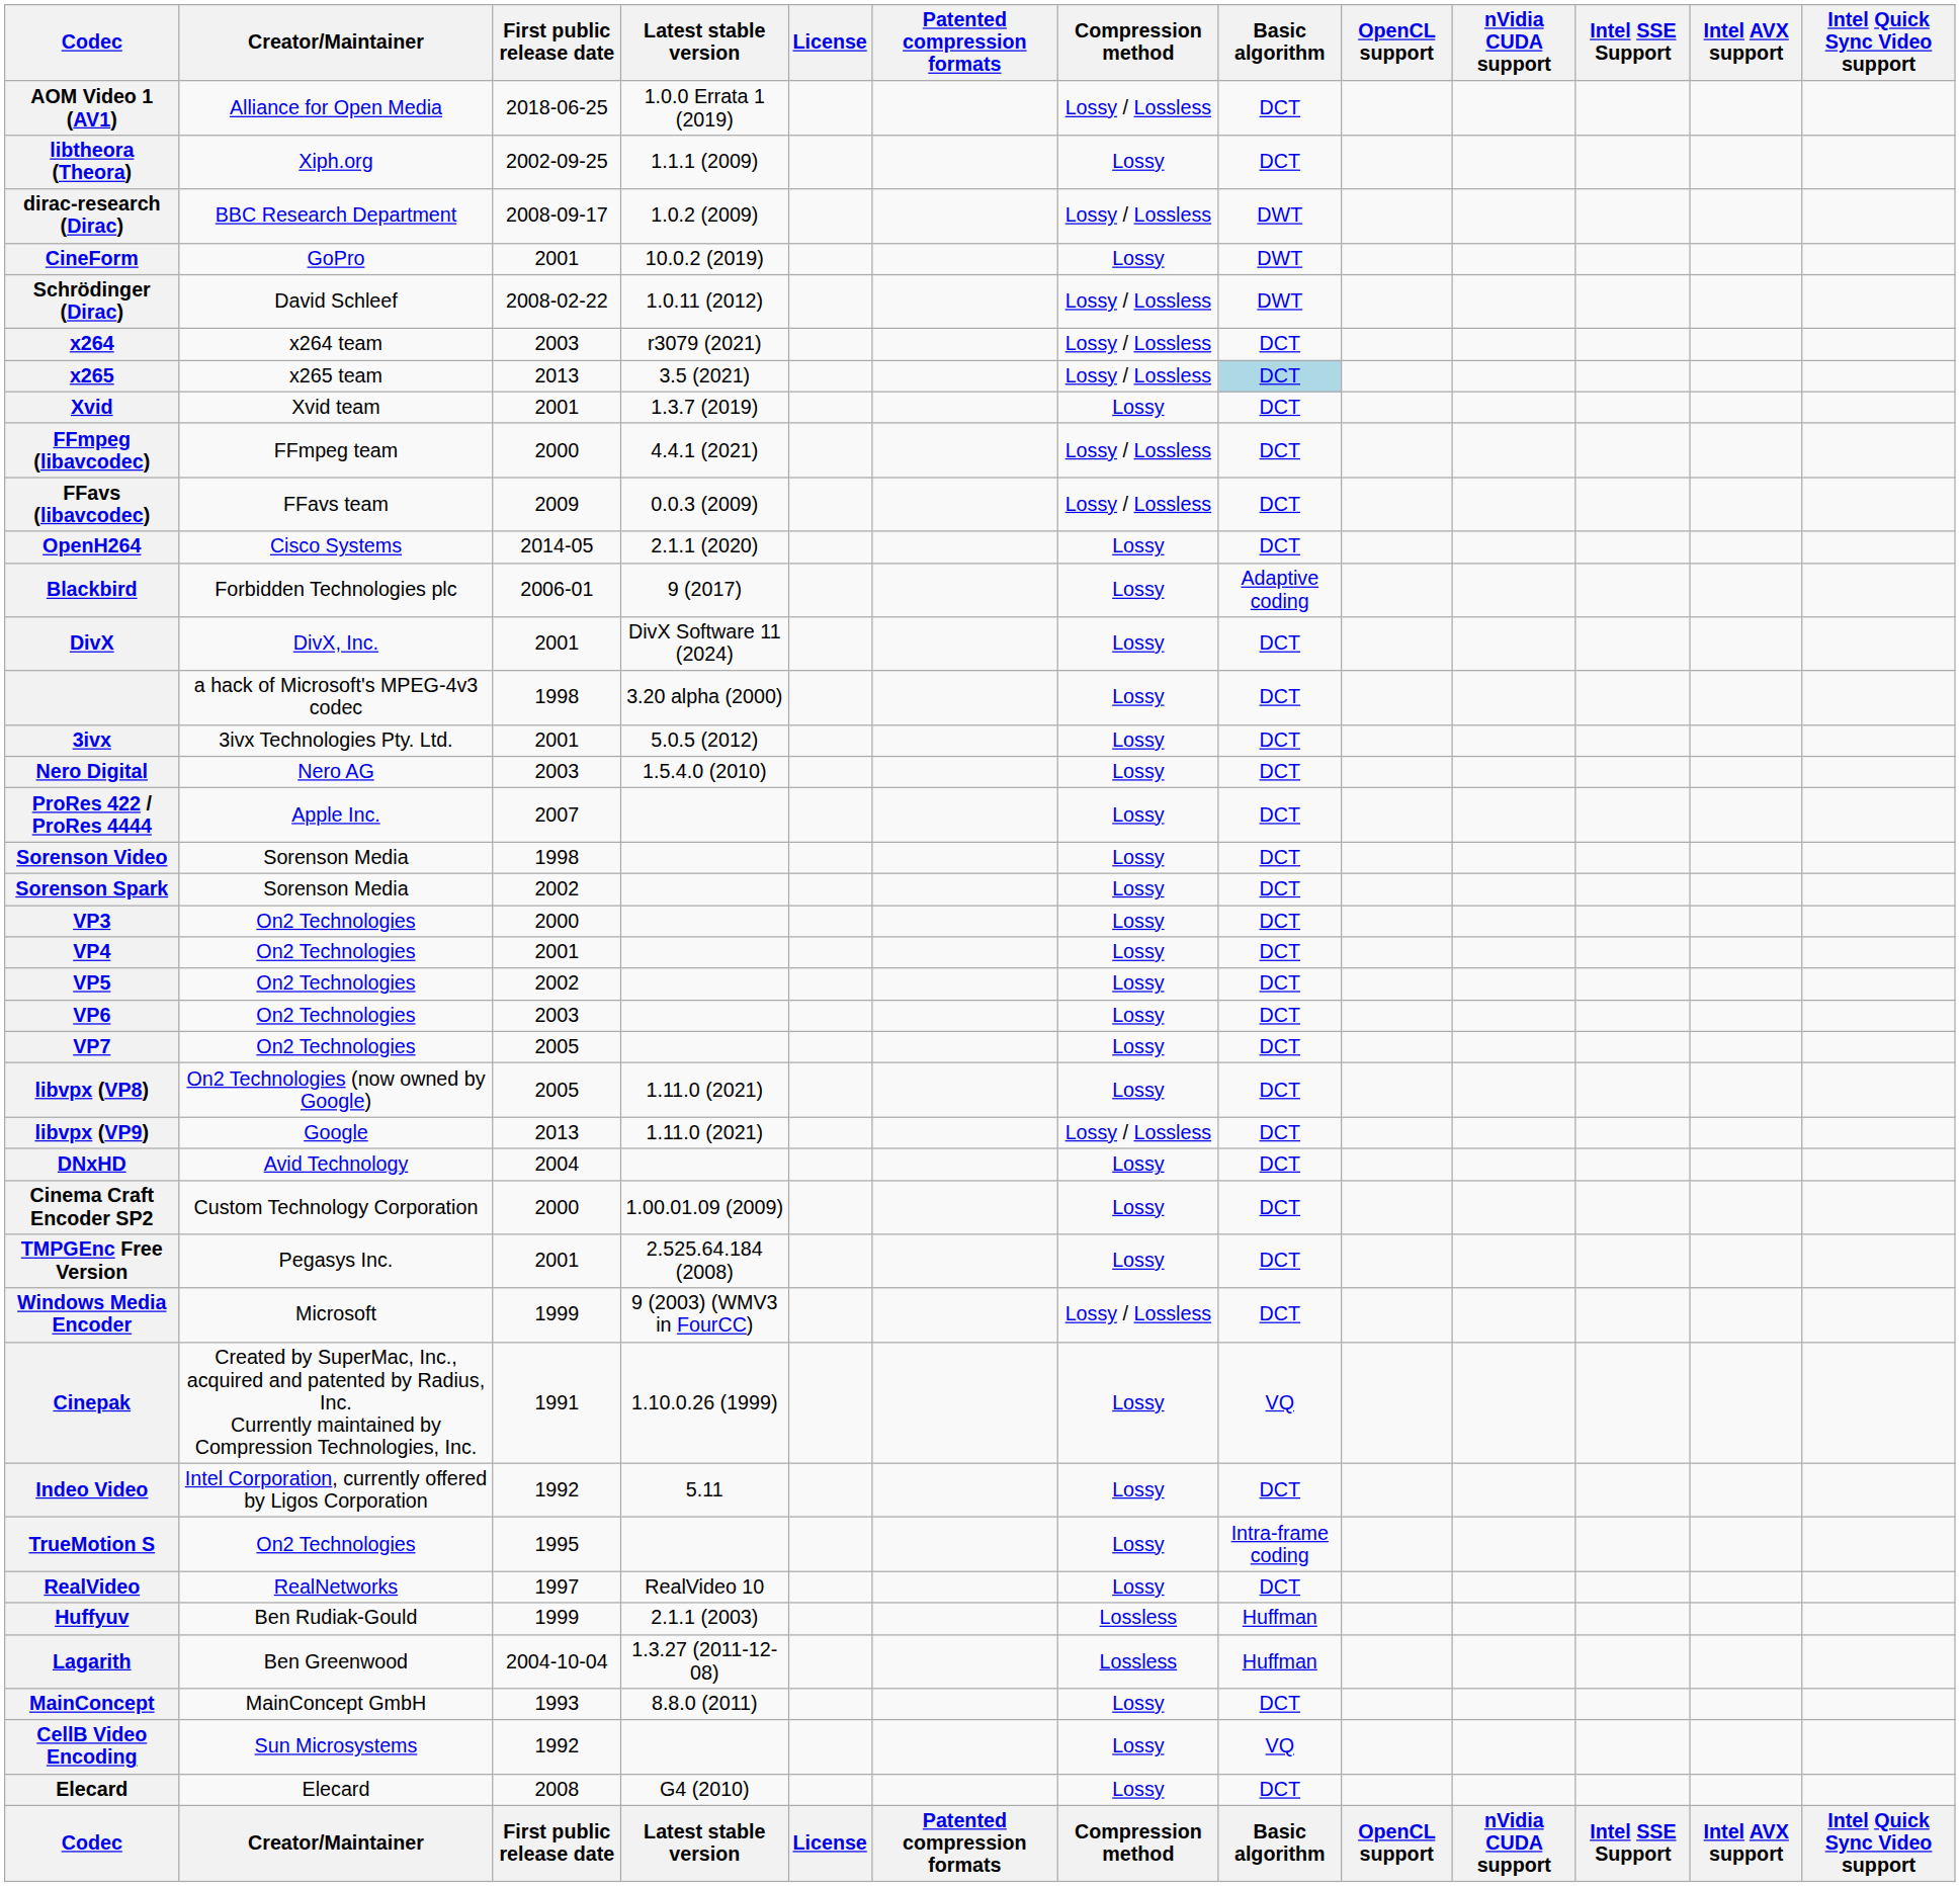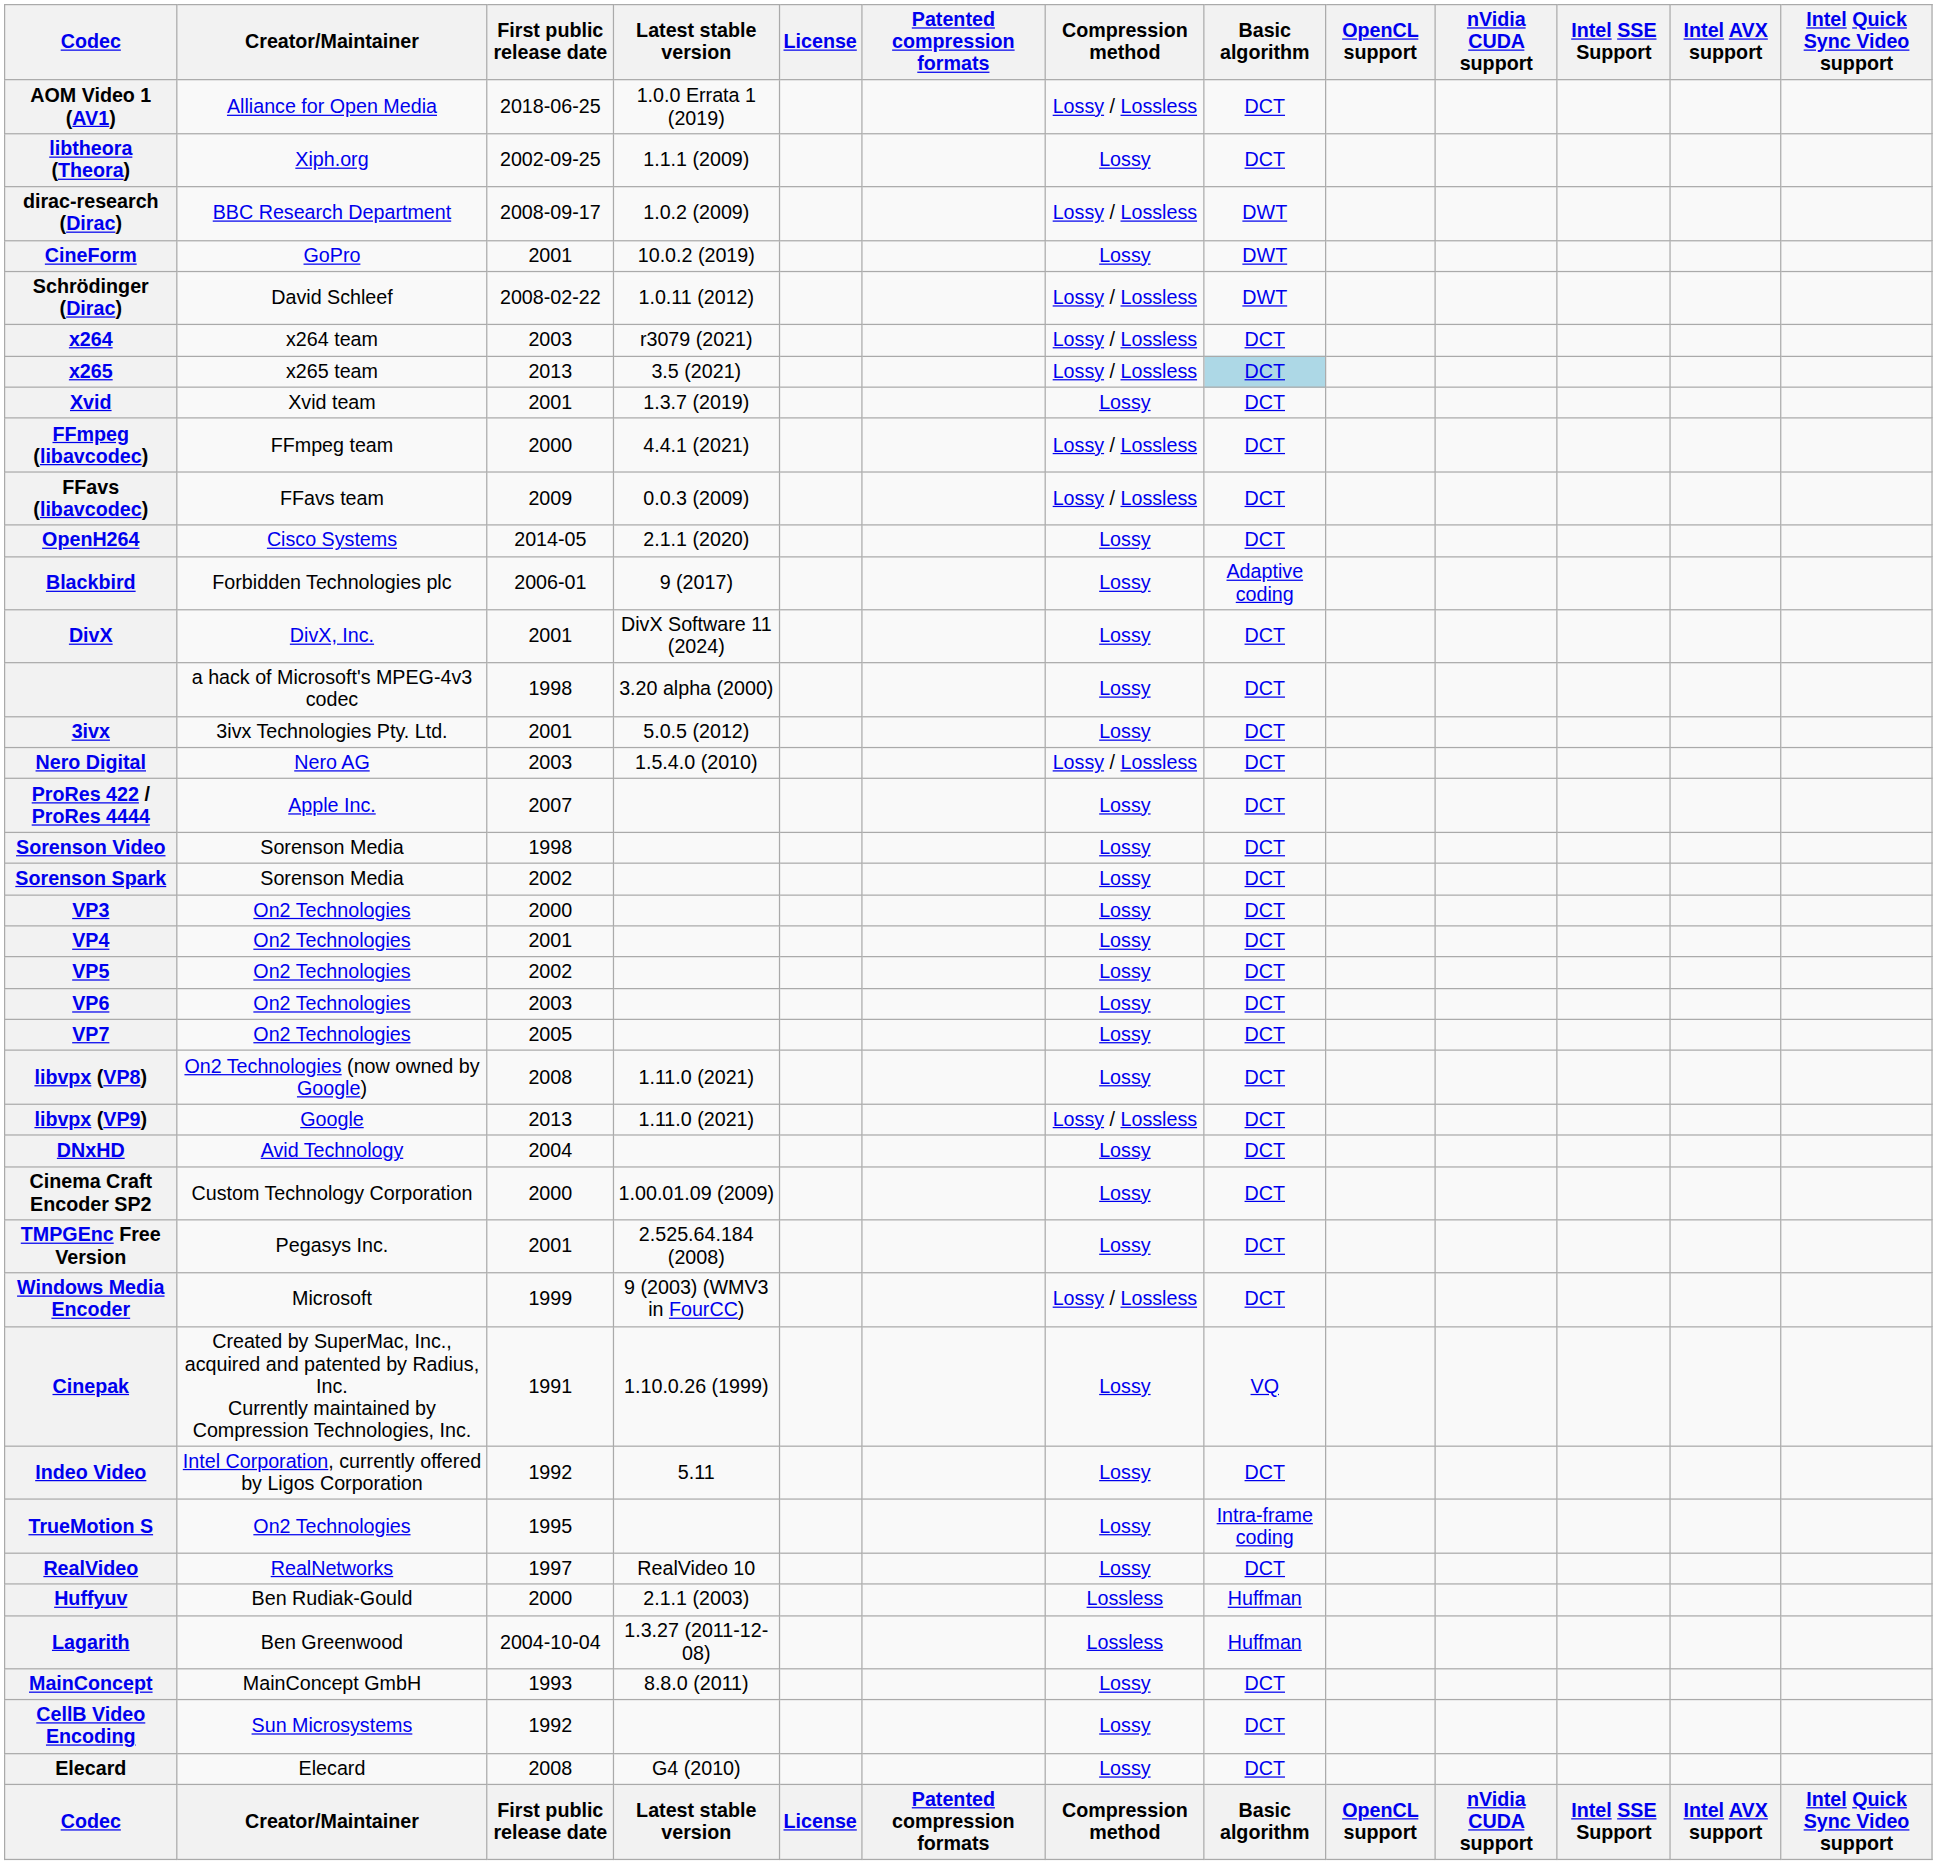Nero Digital | Compression method: Lossy -> Lossy / Lossless
libvpx (VP8) | First public release date: 2005 -> 2008
Huffyuv | First public release date: 1999 -> 2000
CellB Video Encoding | Basic algorithm: VQ -> DCT
